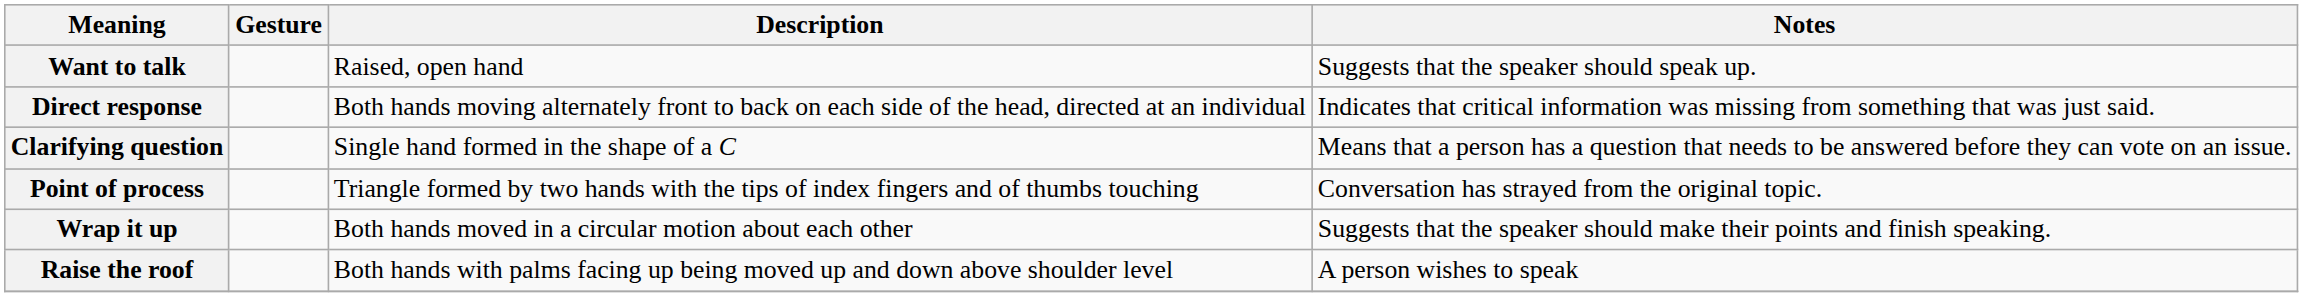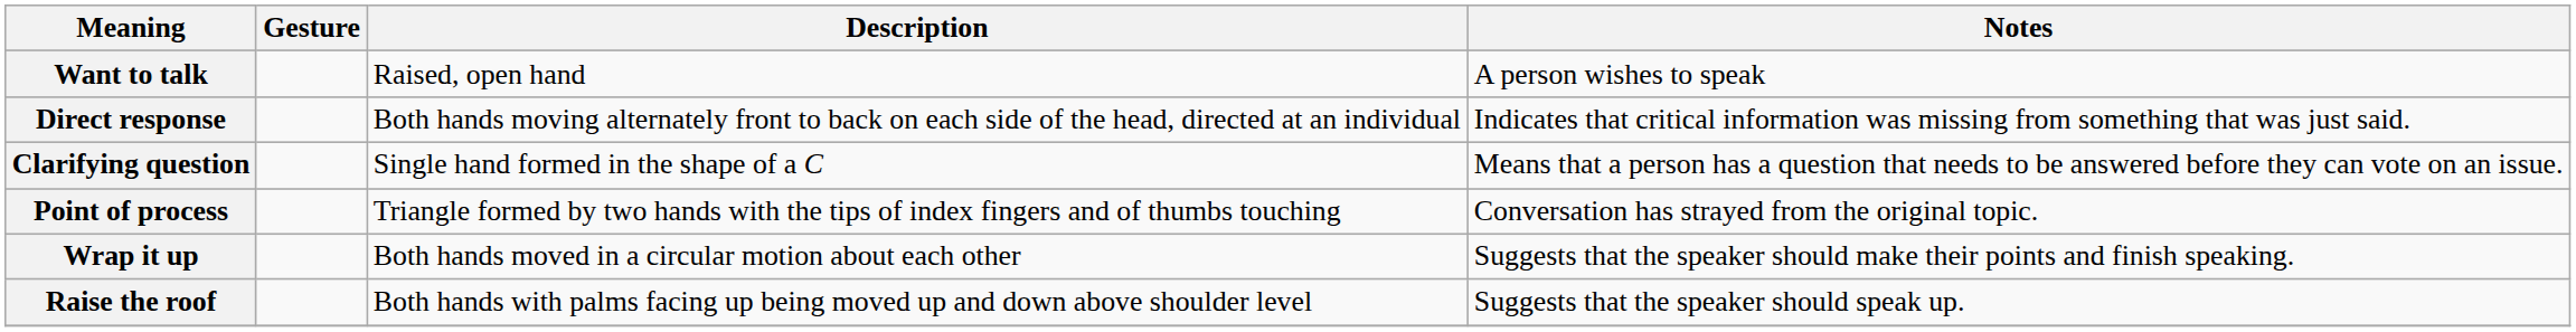Want to talk | Notes: Suggests that the speaker should speak up. -> A person wishes to speak
Raise the roof | Notes: A person wishes to speak -> Suggests that the speaker should speak up.
